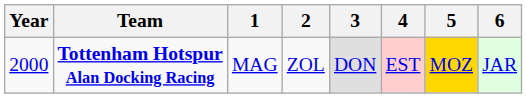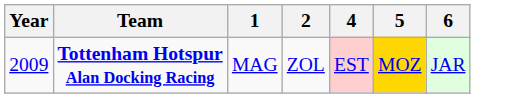- column: 3 | DON
Tottenham Hotspur Alan Docking Racing | Year: 2000 -> 2009
